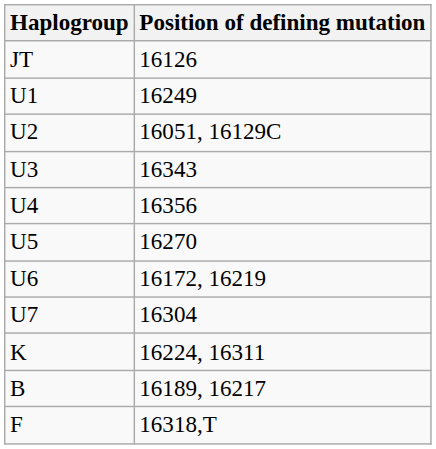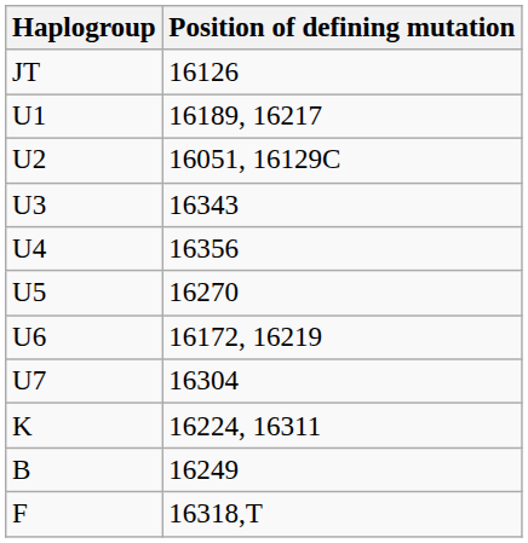U1 | Position of defining mutation: 16249 -> 16189, 16217
B | Position of defining mutation: 16189, 16217 -> 16249
